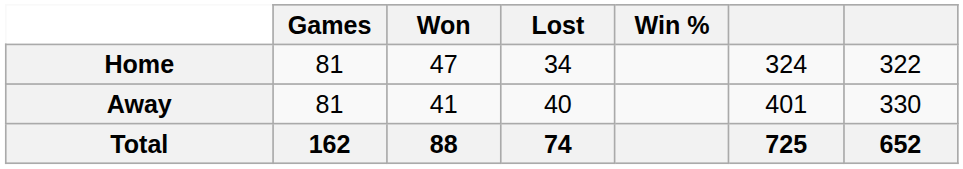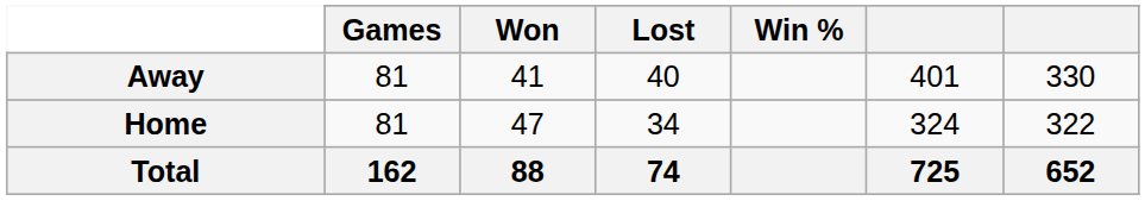rows swapped: Home <-> Away
